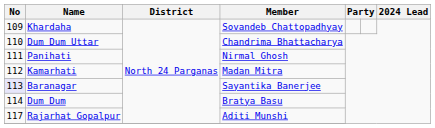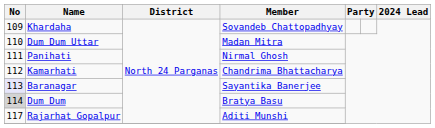Dum Dum Uttar | Member: Chandrima Bhattacharya -> Madan Mitra
Kamarhati | Member: Madan Mitra -> Chandrima Bhattacharya
Dum Dum | No: no background -> lightgrey background
